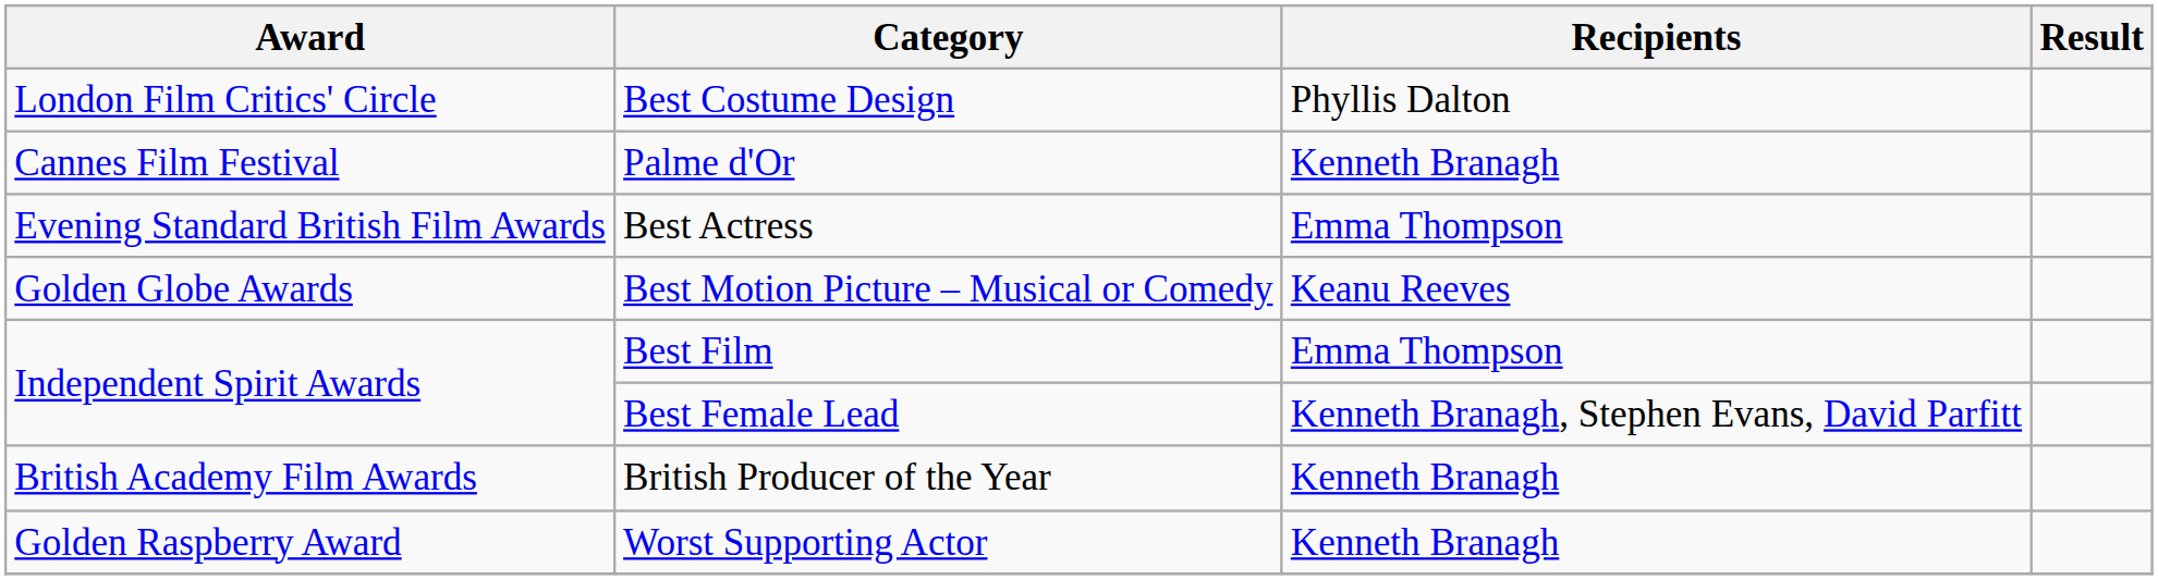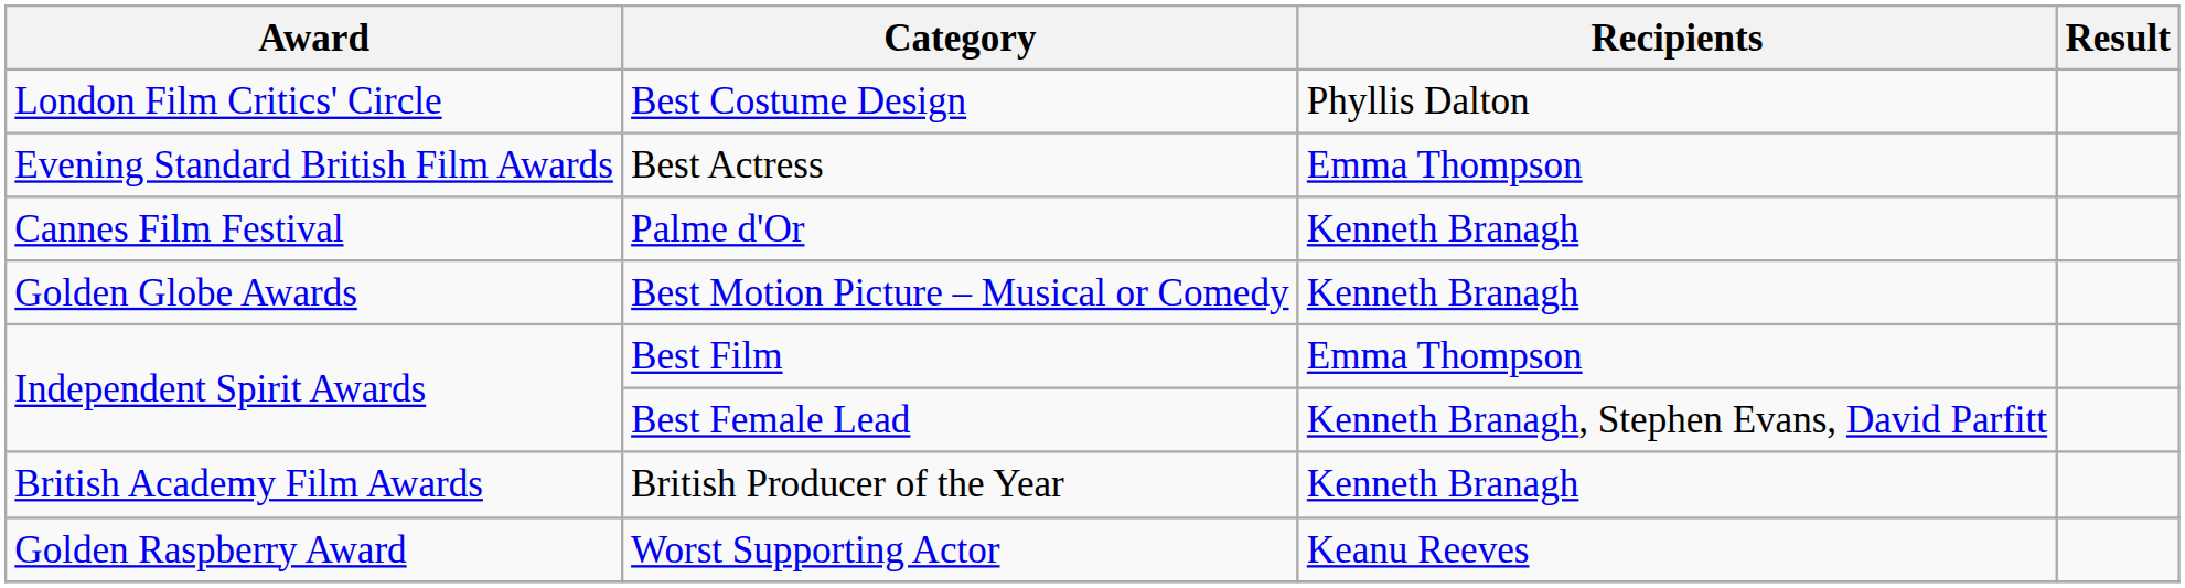rows swapped: Palme d'Or <-> Best Actress
Best Motion Picture – Musical or Comedy | Recipients: Keanu Reeves -> Kenneth Branagh
Worst Supporting Actor | Recipients: Kenneth Branagh -> Keanu Reeves
